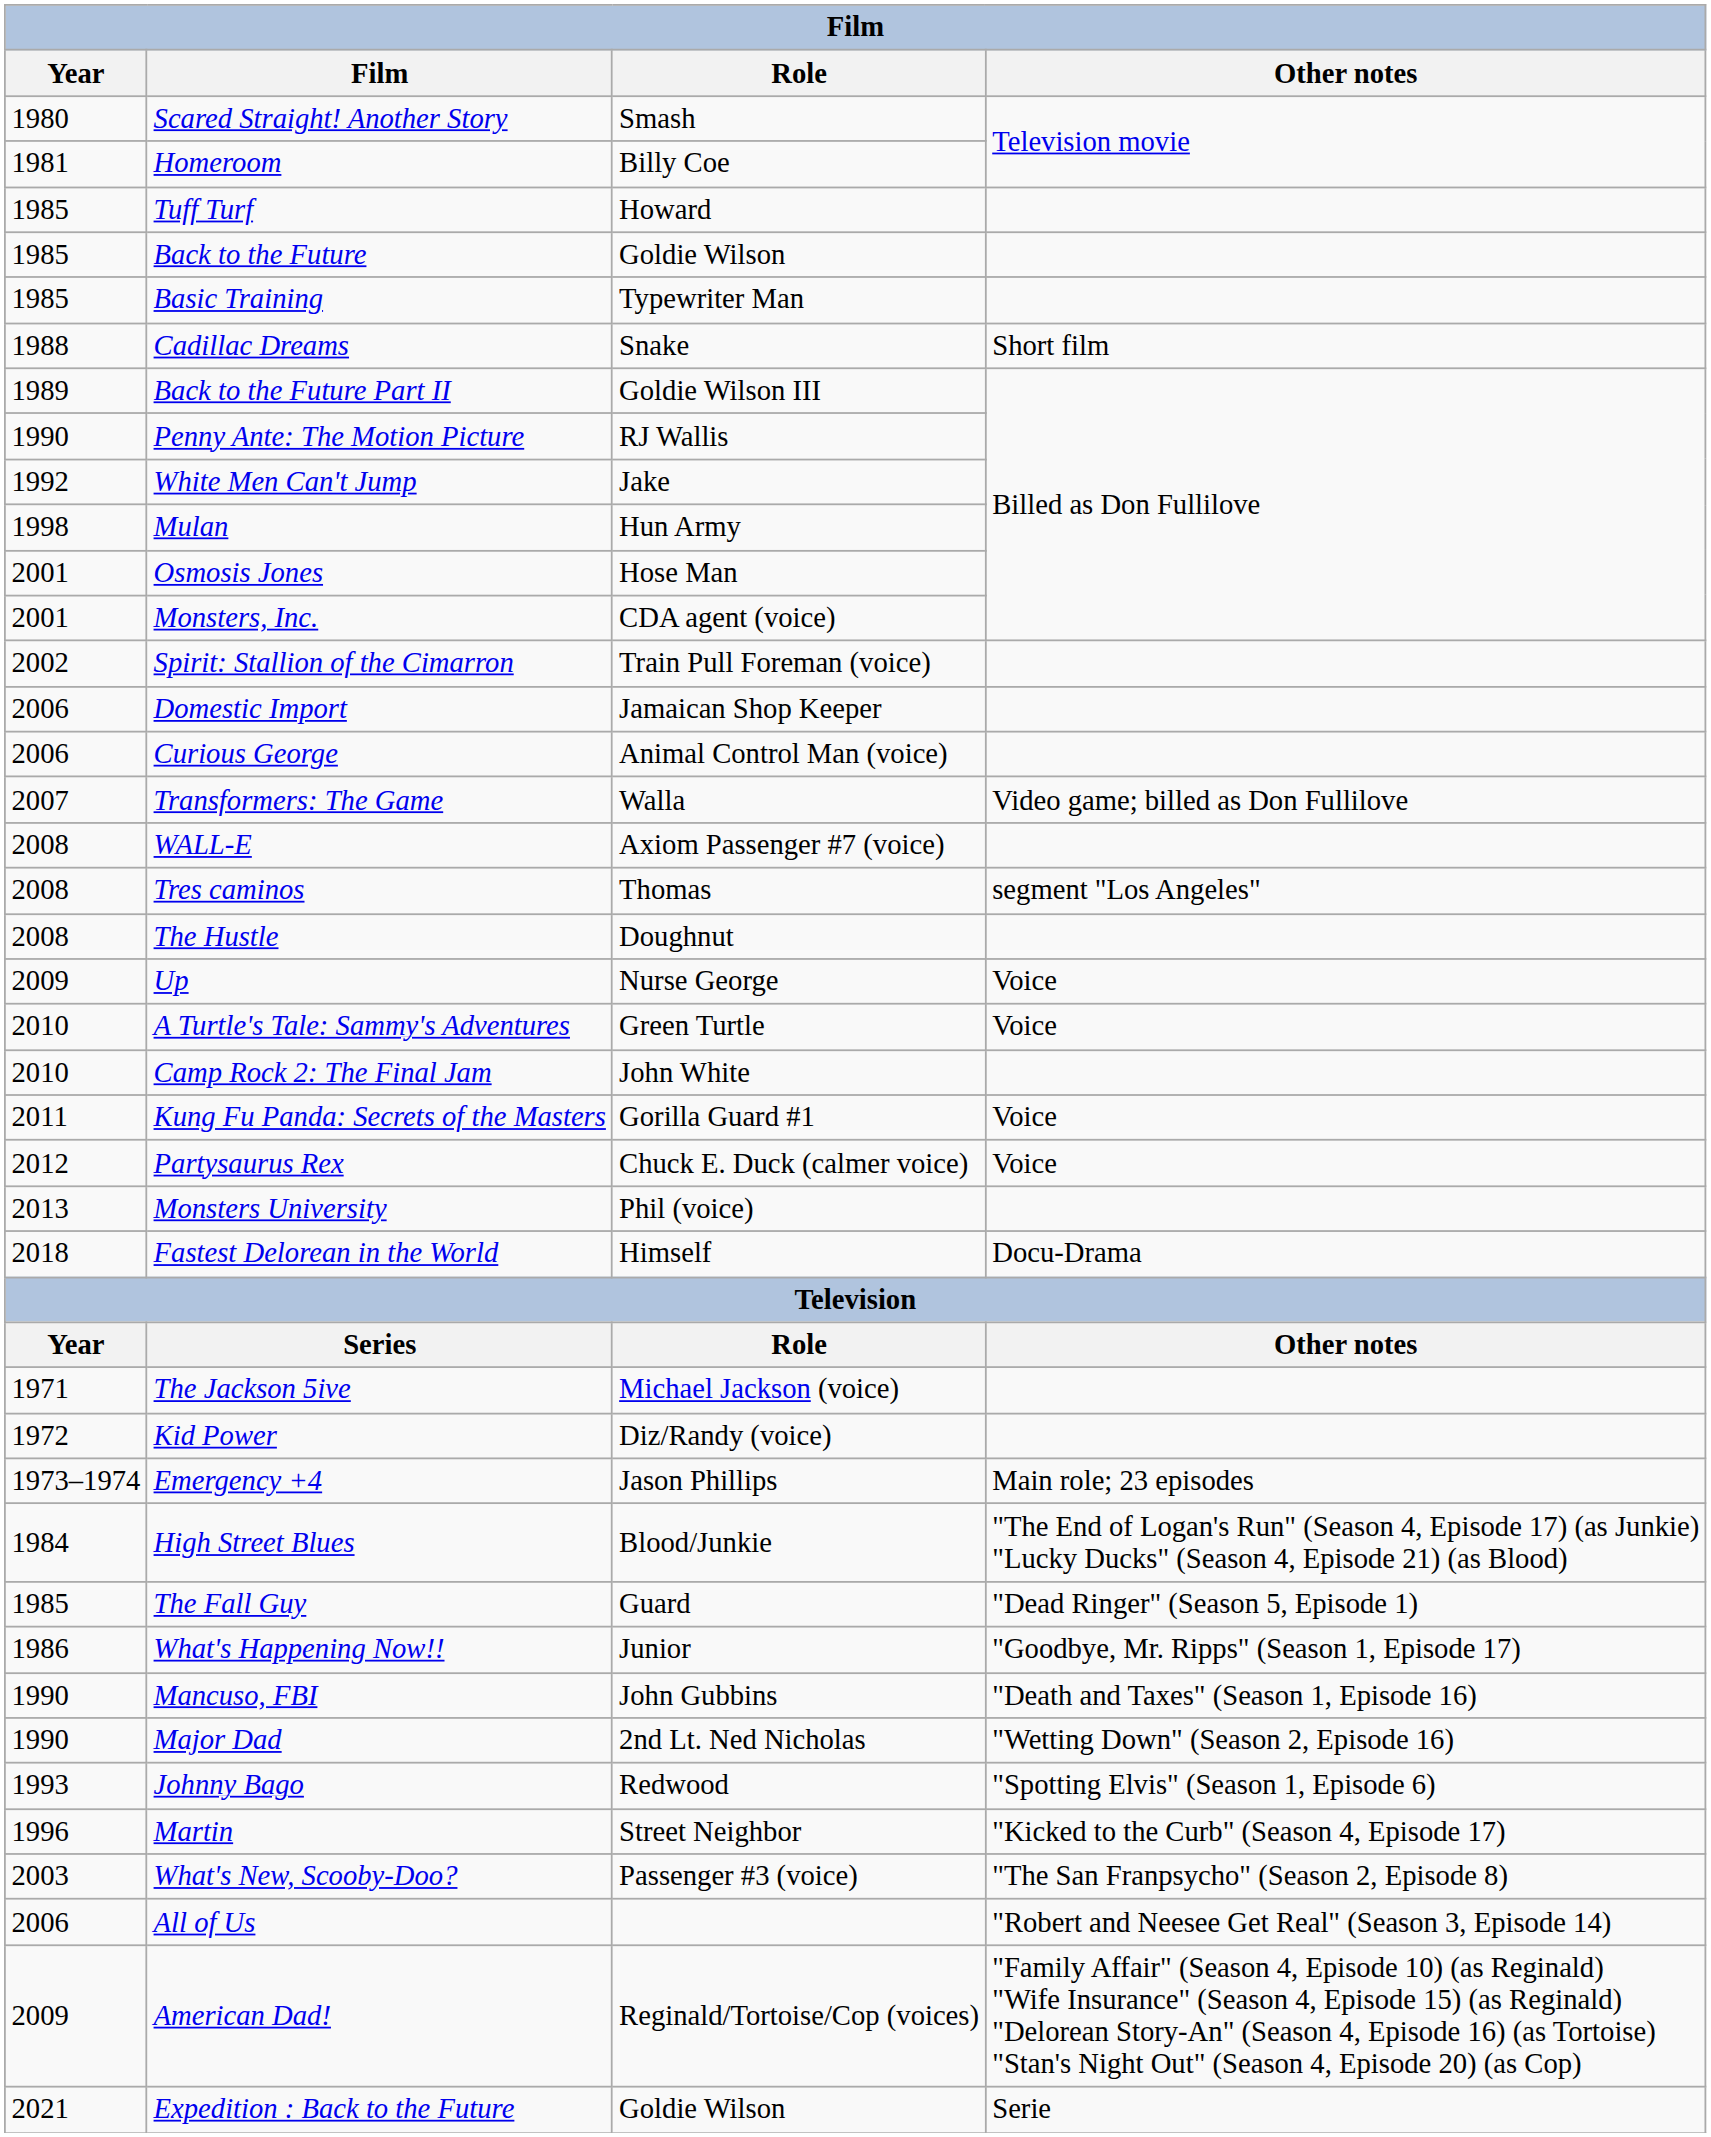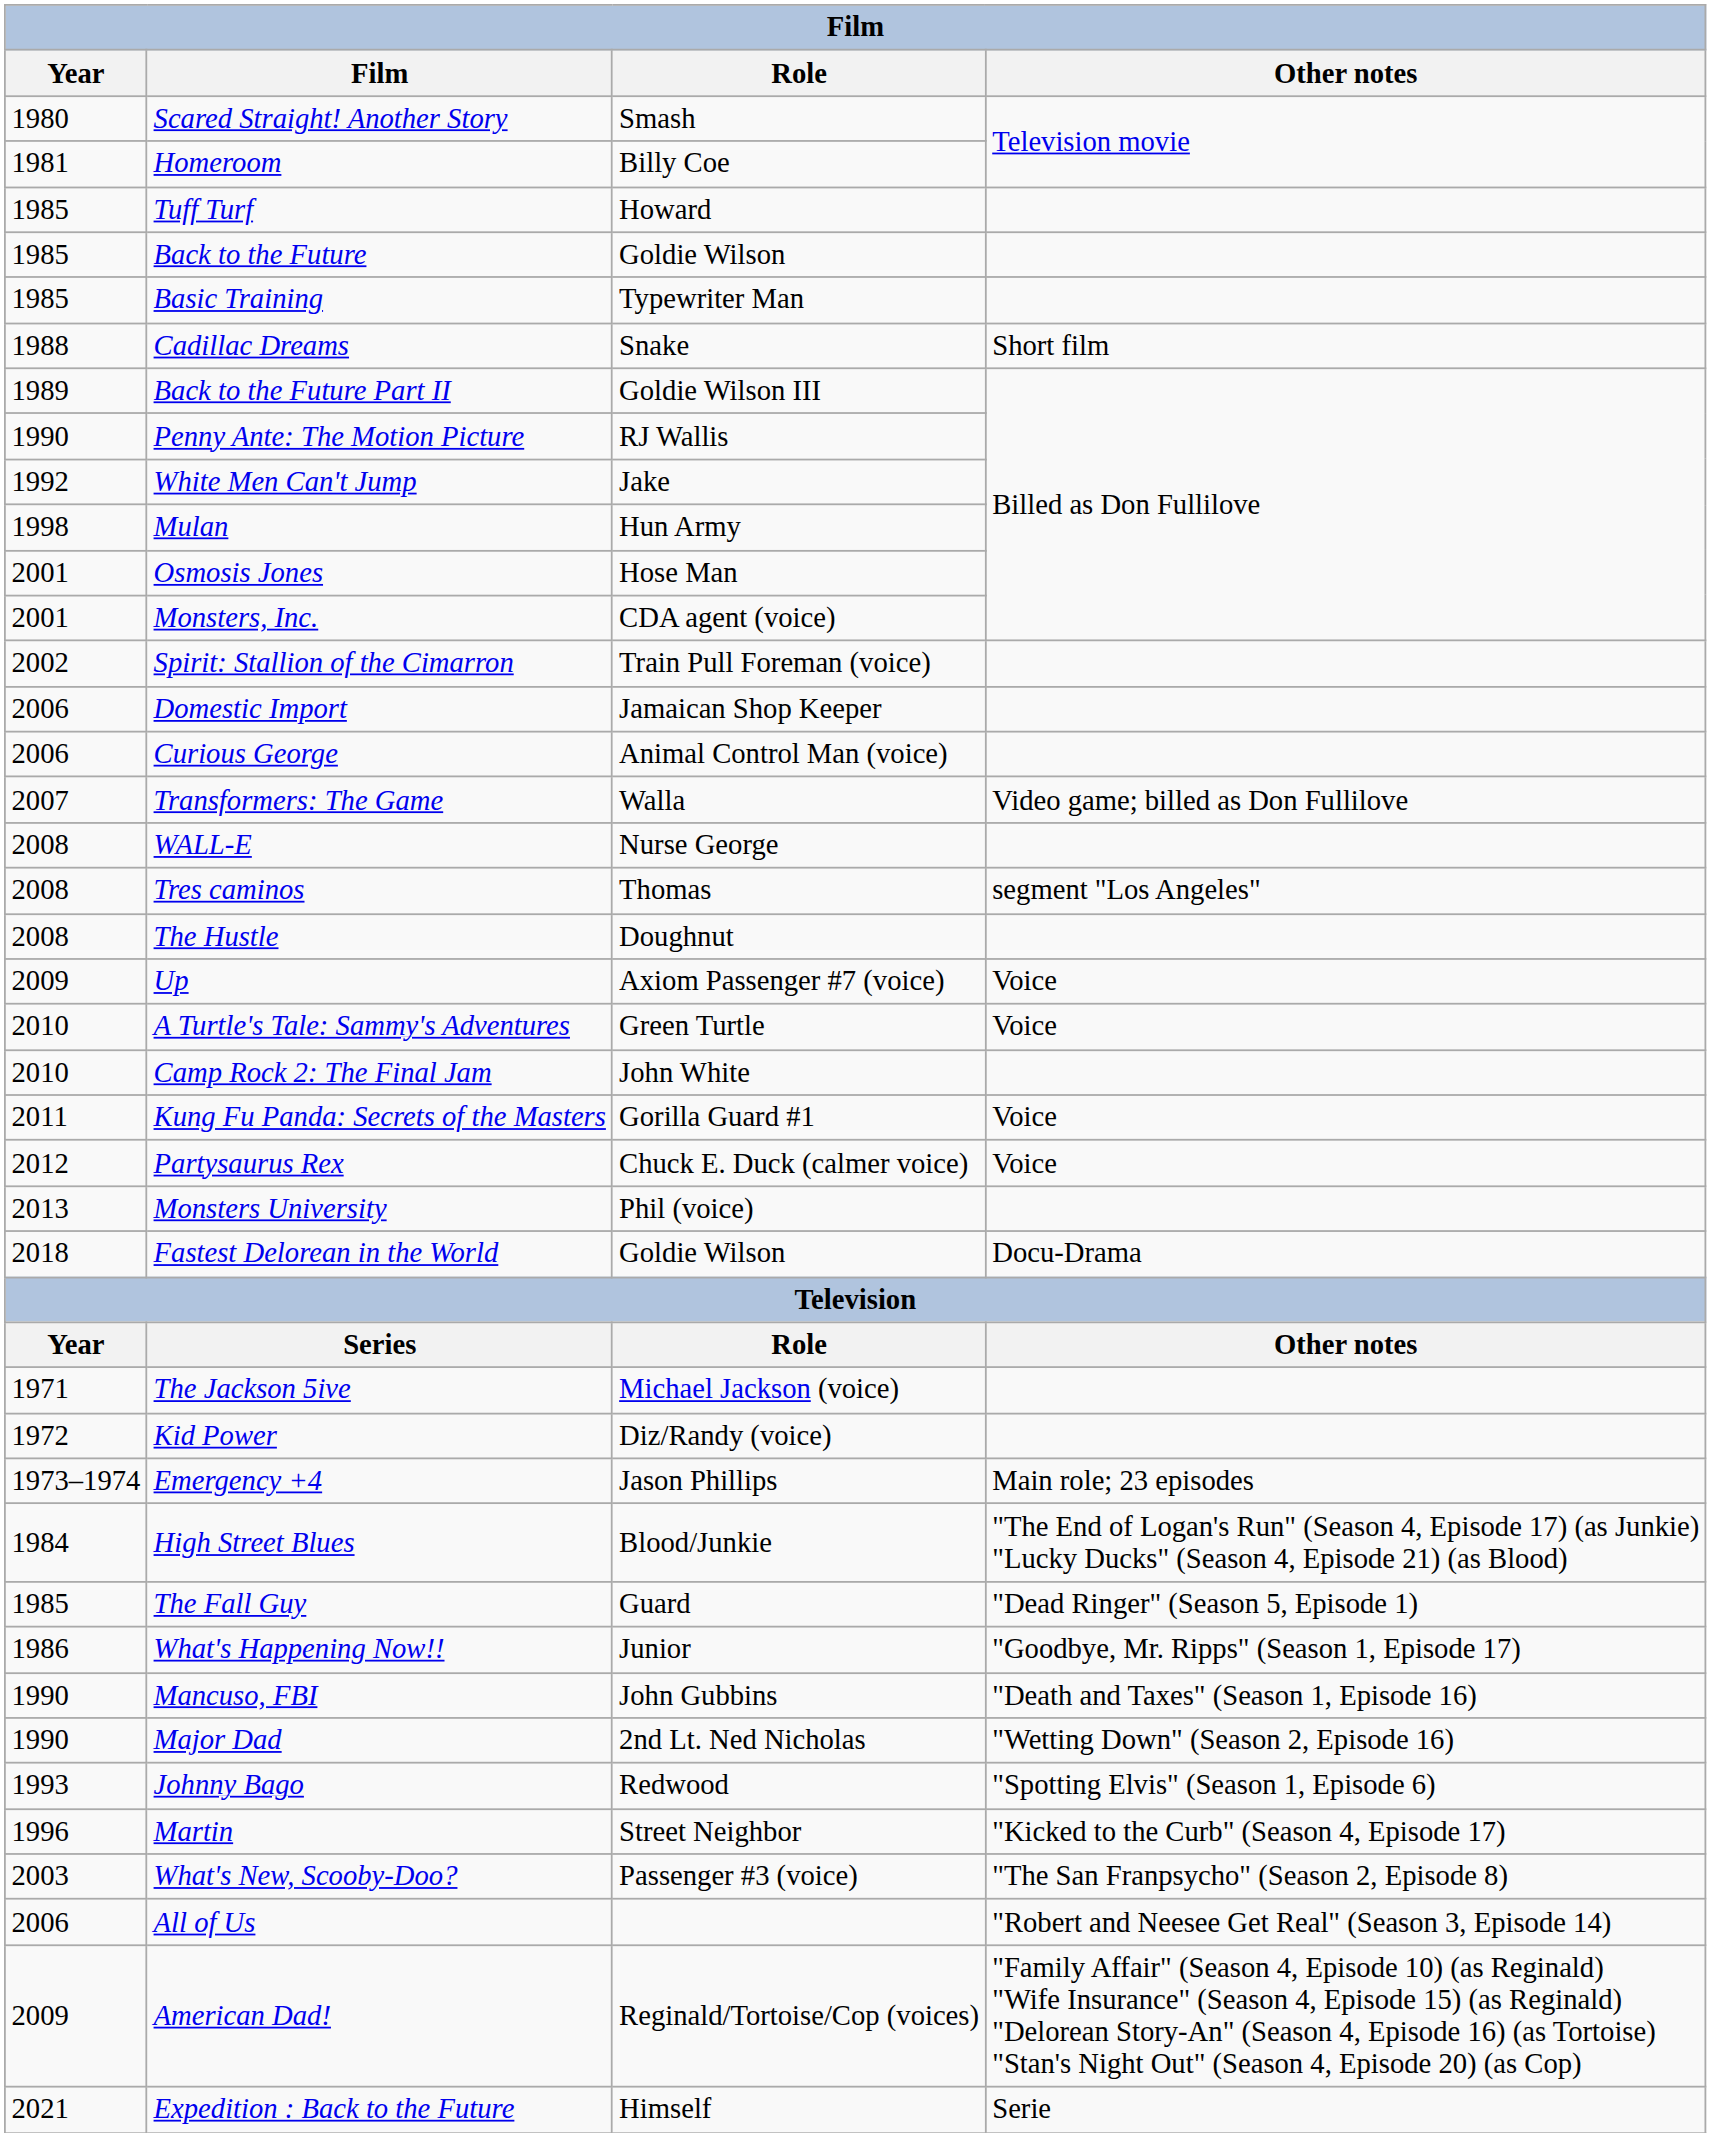WALL-E | Role: Axiom Passenger #7 (voice) -> Nurse George
Up | Role: Nurse George -> Axiom Passenger #7 (voice)
Fastest Delorean in the World | Role: Himself -> Goldie Wilson
Expedition : Back to the Future | Role: Goldie Wilson -> Himself
